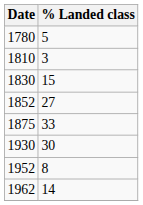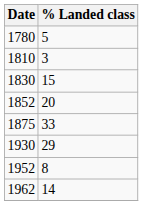1852 | % Landed class: 27 -> 20
1930 | % Landed class: 30 -> 29
